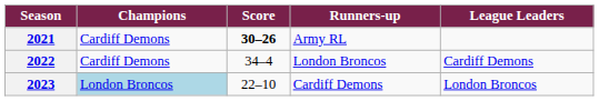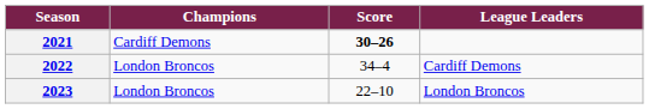- column: Runners-up | Army RL | London Broncos | Cardiff Demons
2022 | Champions: Cardiff Demons -> London Broncos
2023 | Champions: lightblue background -> no background
